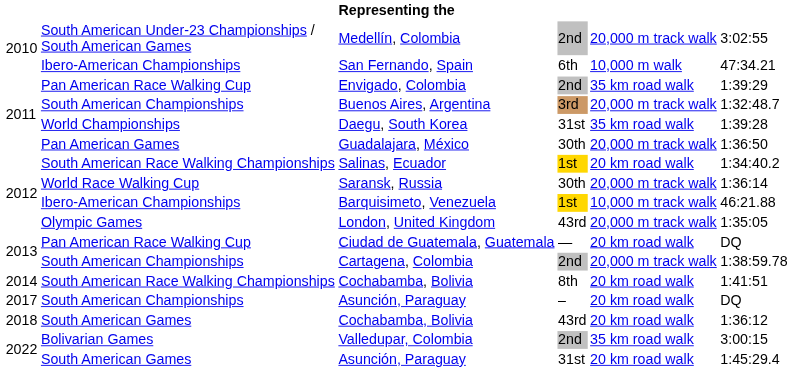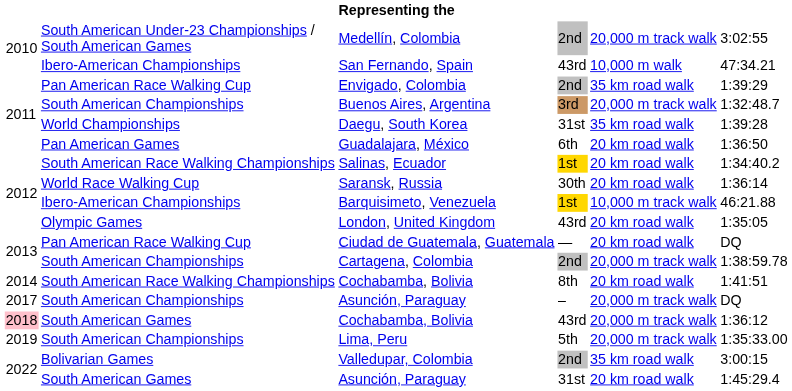San Fernando, Spain | column 4: 6th -> 43rd
Guadalajara, México | column 4: 30th -> 6th
Guadalajara, México | column 5: 20,000 m track walk -> 20 km road walk
Saransk, Russia | column 5: 20,000 m track walk -> 20 km road walk
London, United Kingdom | column 5: 20,000 m track walk -> 20 km road walk
South American Championships / Asunción, Paraguay | column 5: 20 km road walk -> 20,000 m track walk
South American Games / Cochabamba, Bolivia | column 1: no background -> pink background
South American Games / Cochabamba, Bolivia | column 5: 20 km road walk -> 20,000 m track walk
+ row: 2019 | South American Championships | Lima, Peru | 5th | 20,000 m track walk | 1:35:33.00
